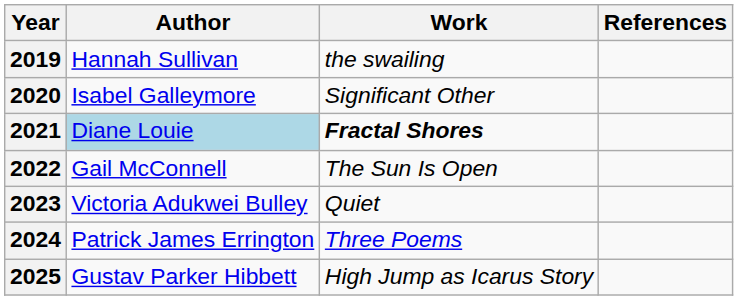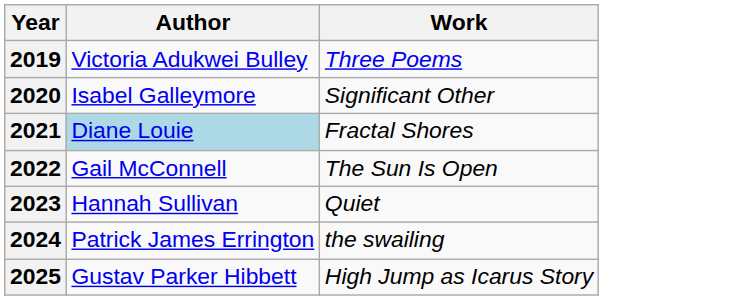- column: References
2019 | Author: Hannah Sullivan -> Victoria Adukwei Bulley
2019 | Work: the swailing -> Three Poems
2021 | Work: bold -> normal
2023 | Author: Victoria Adukwei Bulley -> Hannah Sullivan
2024 | Work: Three Poems -> the swailing
